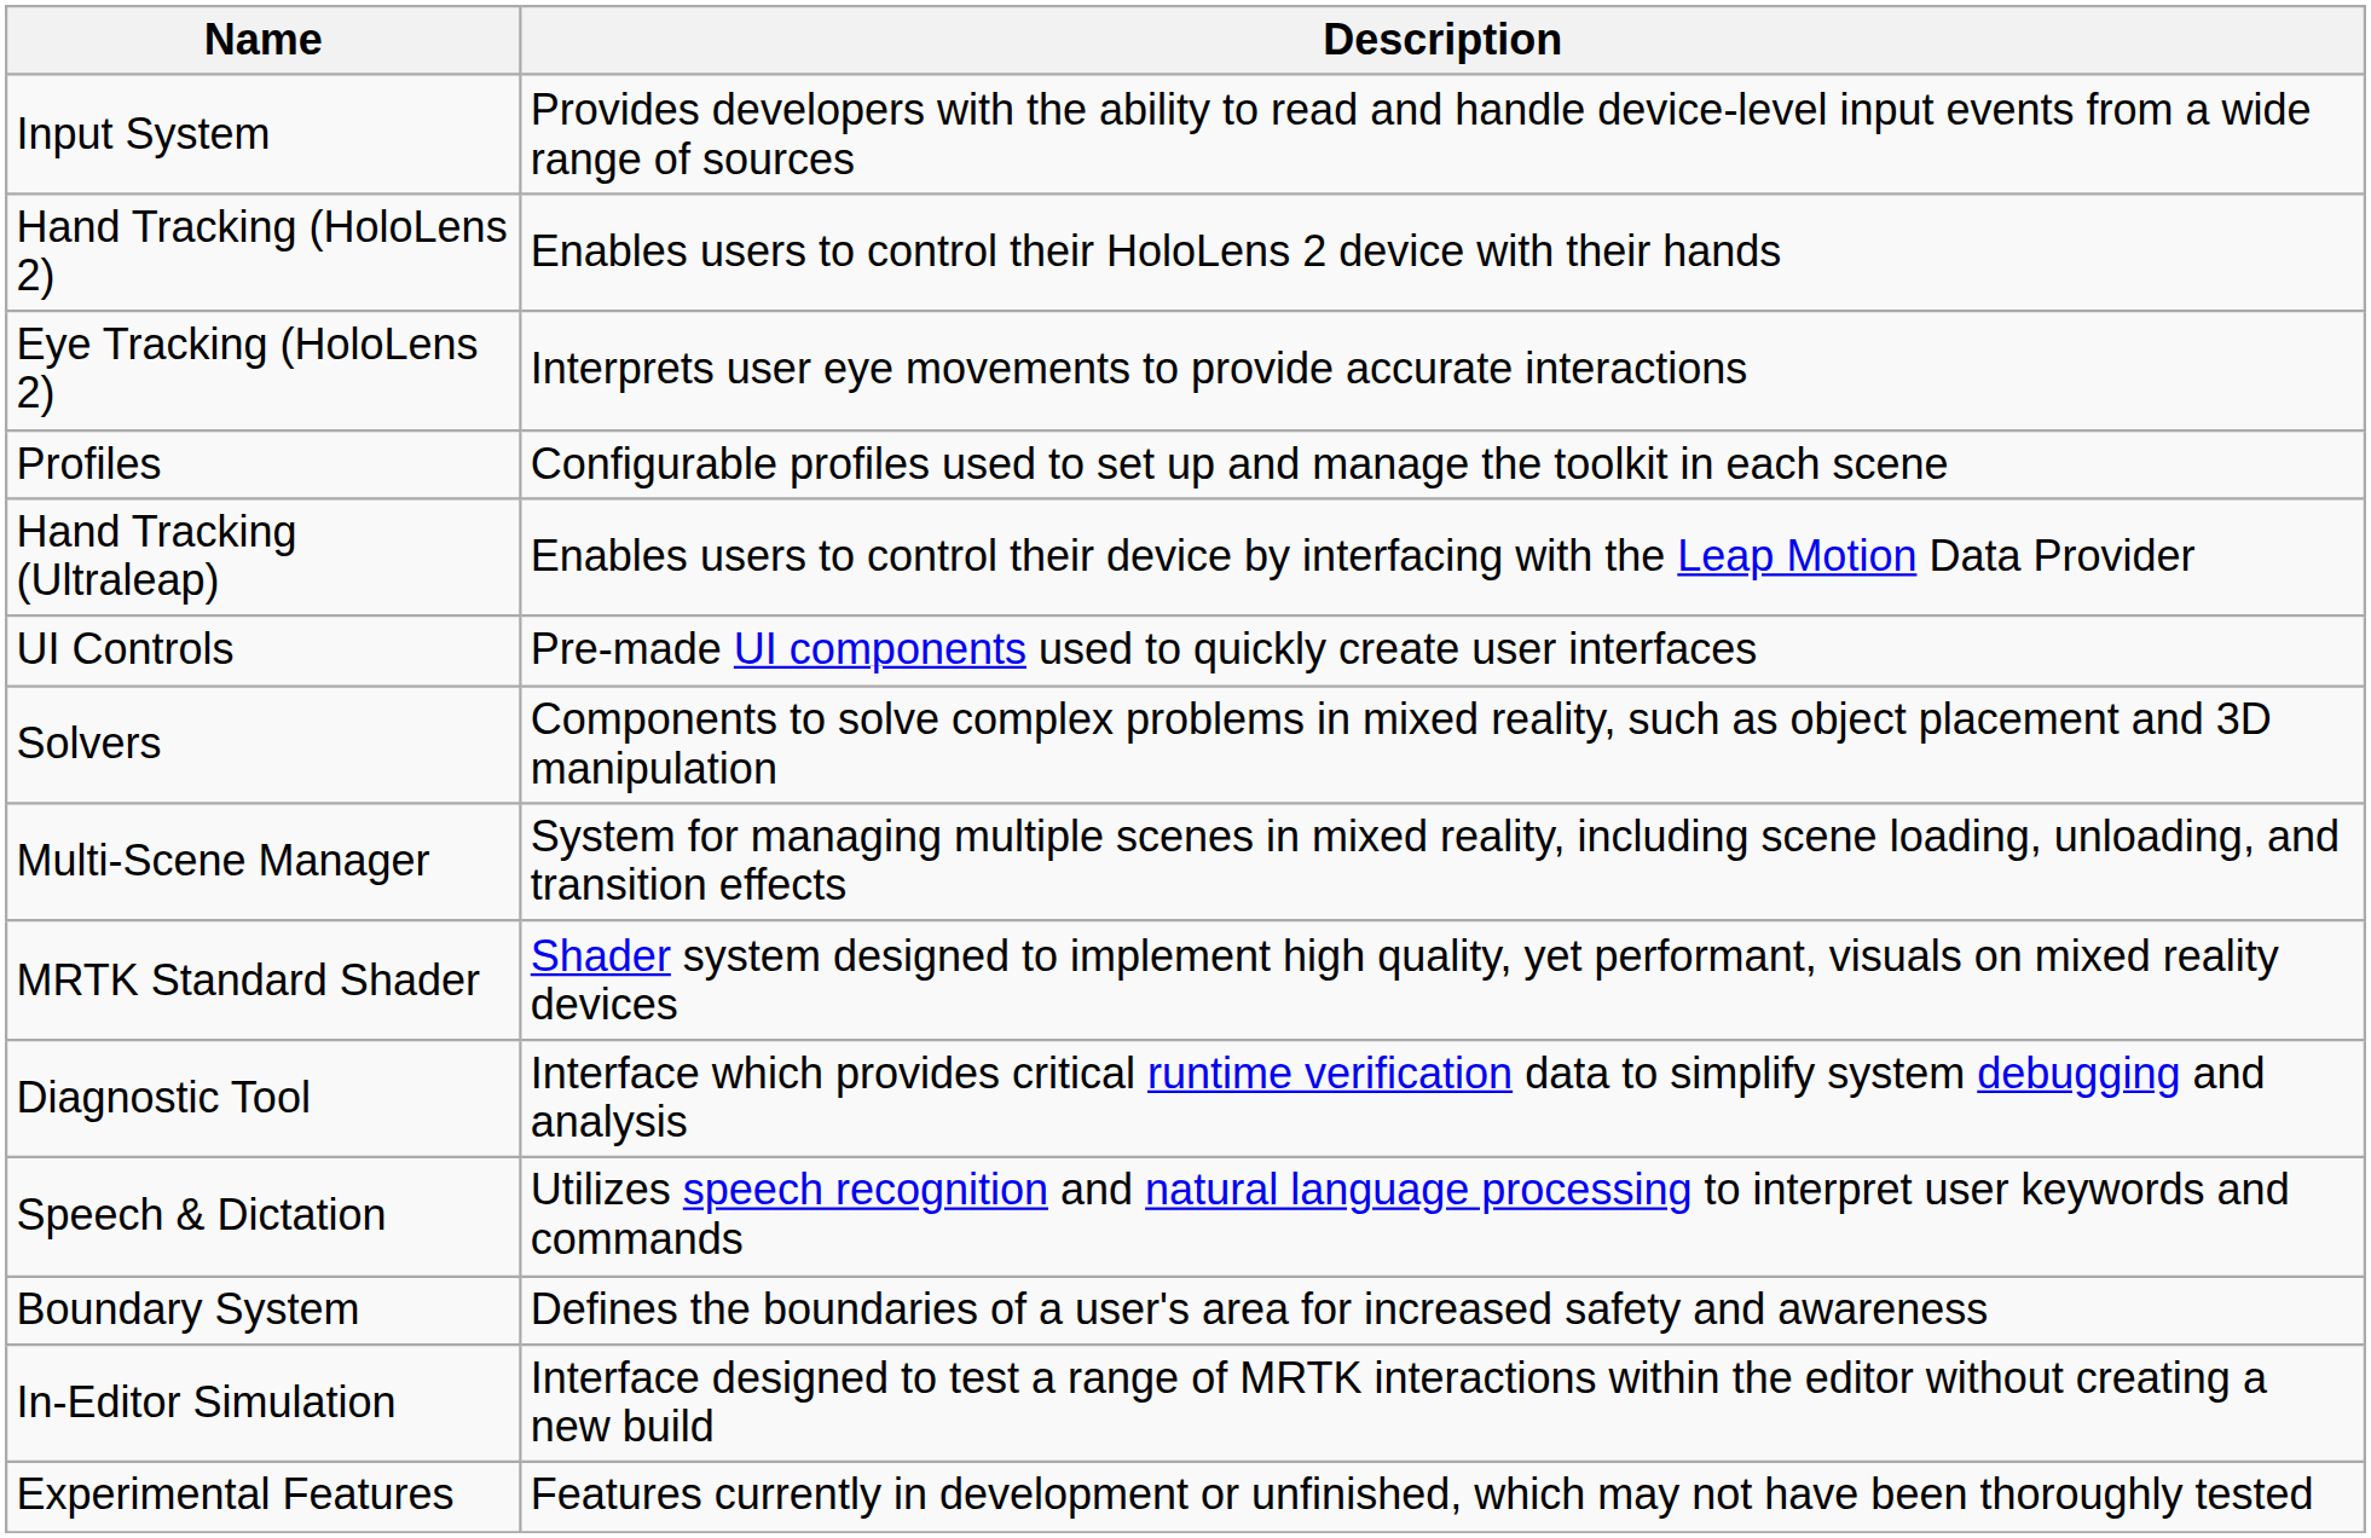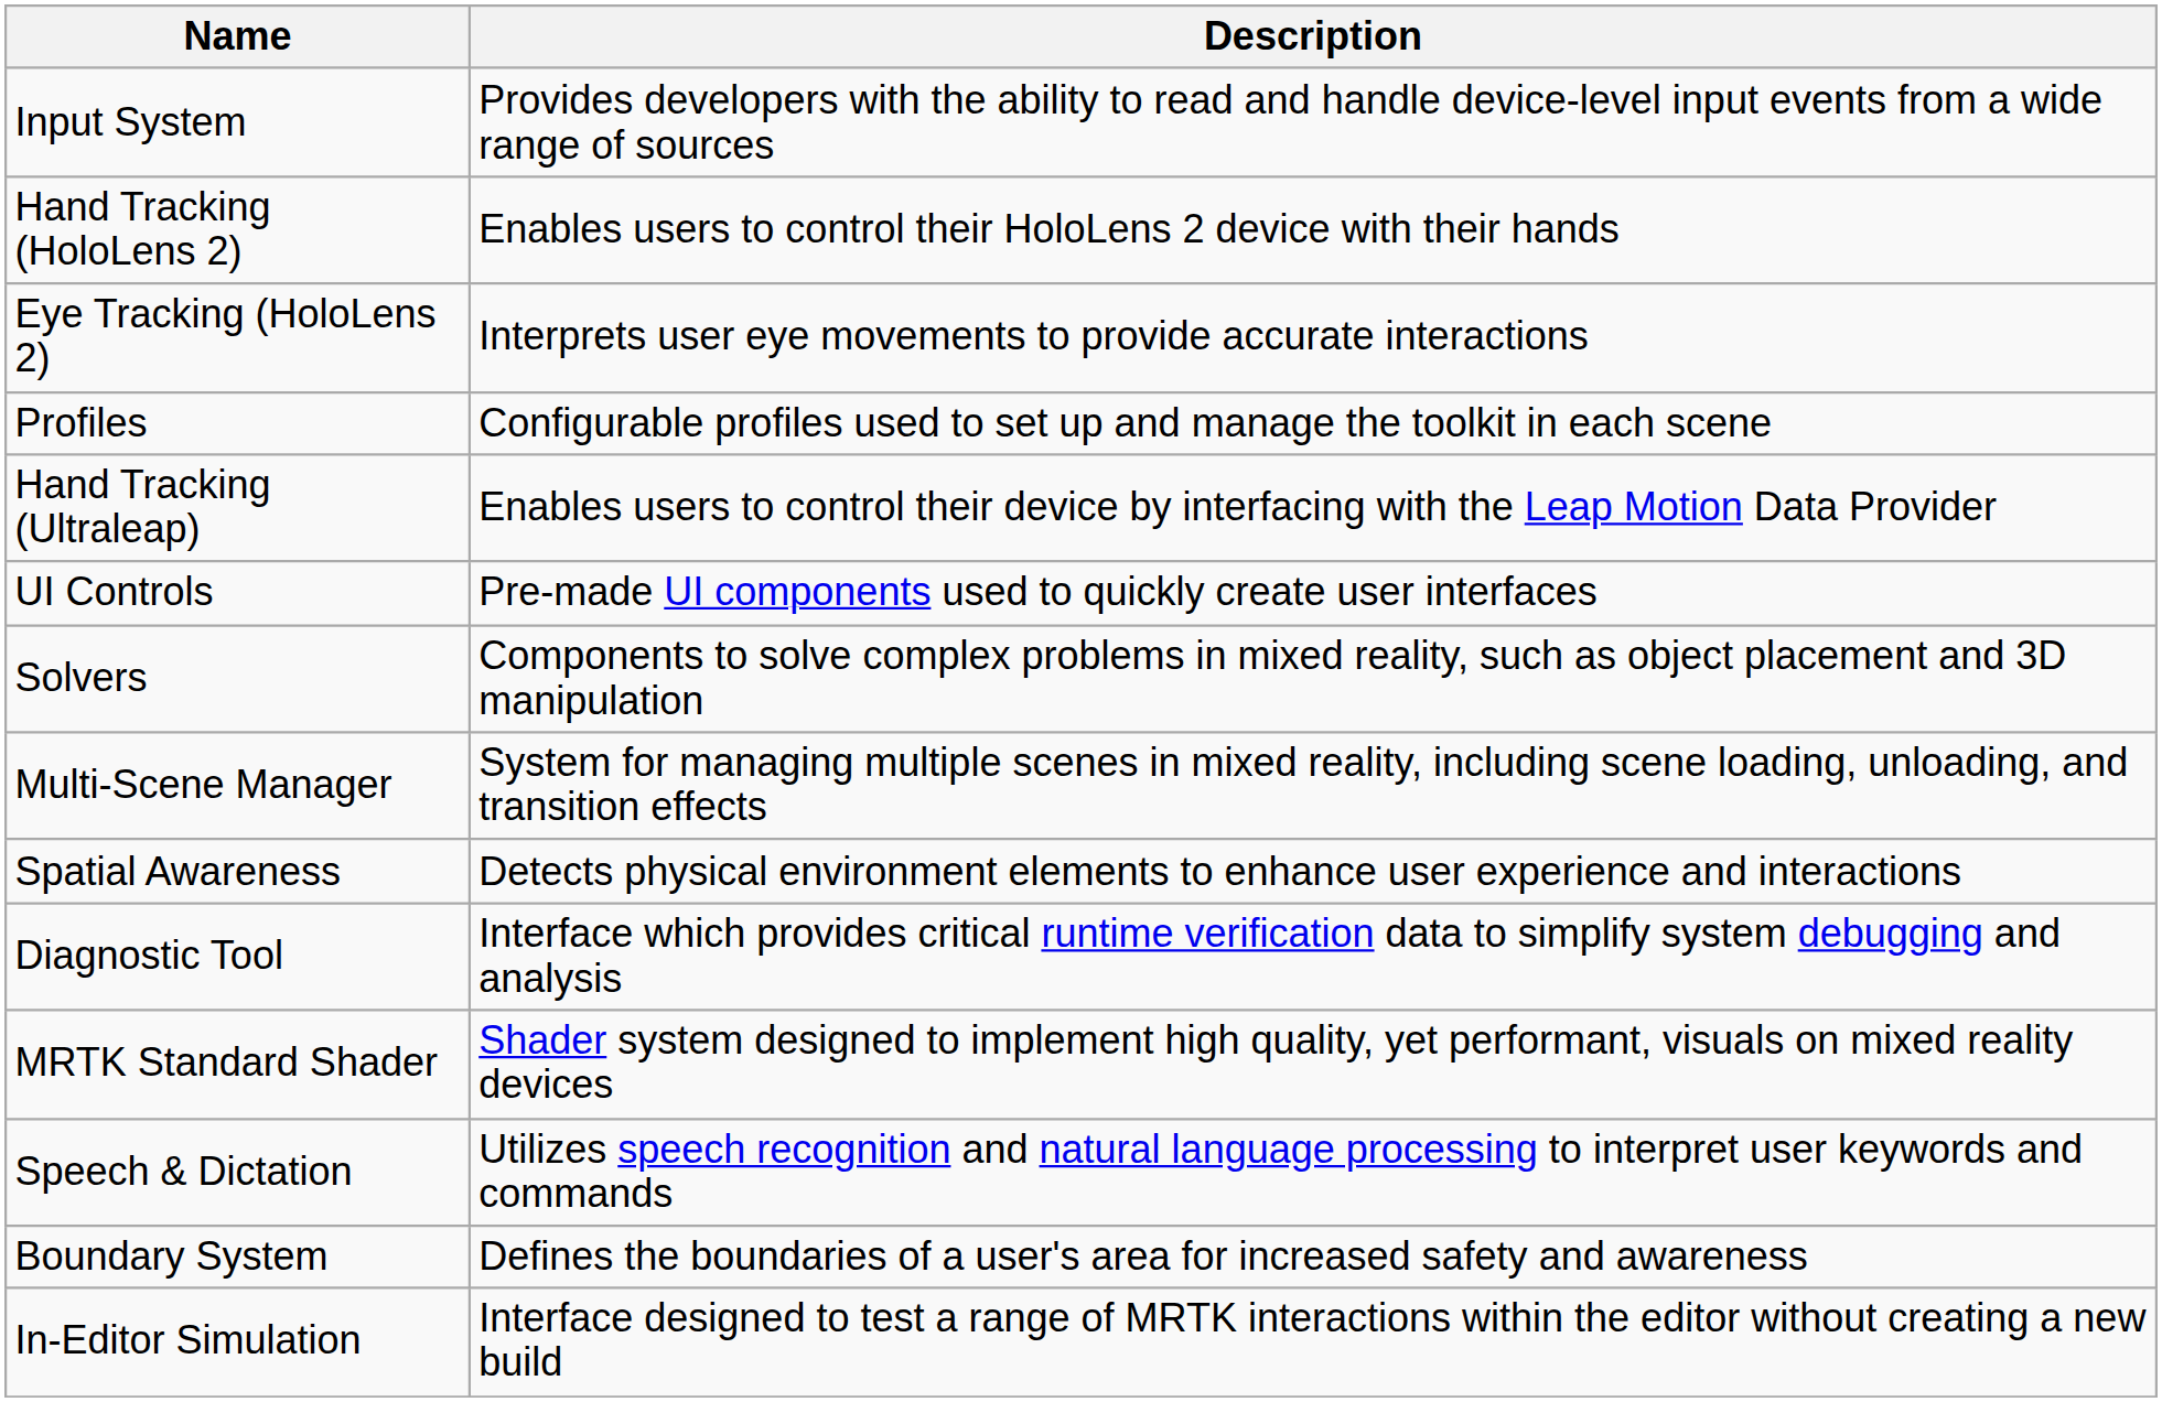+ row: Spatial Awareness | Detects physical environment elements to enhance user experience and interactions
rows swapped: Diagnostic Tool <-> MRTK Standard Shader
- row: Experimental Features | Features currently in development or unfinished, which may not have been thoroughly tested
